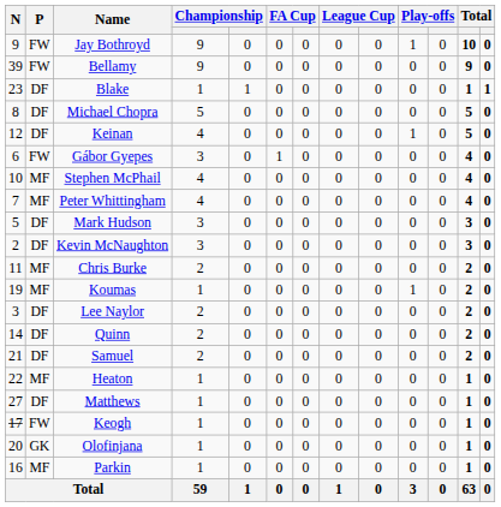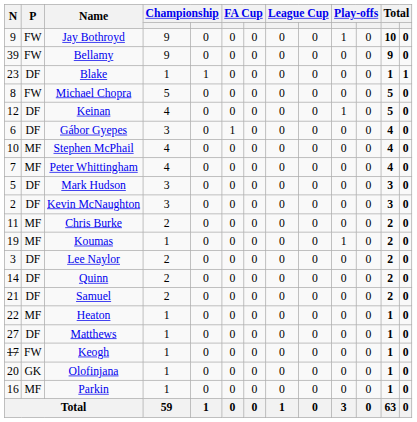Michael Chopra | P: DF -> FW
Gábor Gyepes | P: FW -> DF
